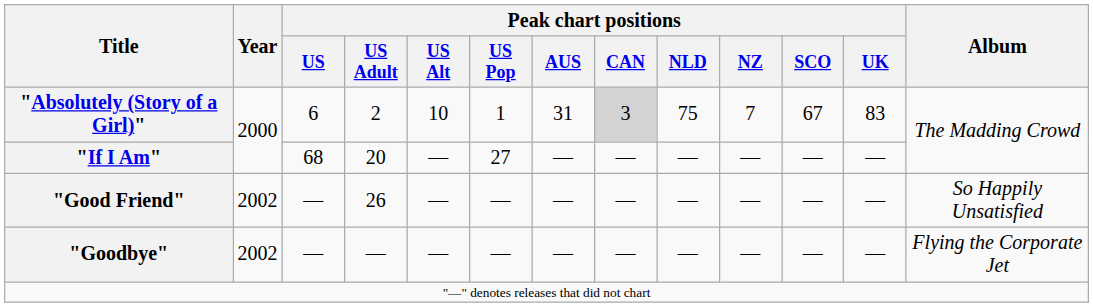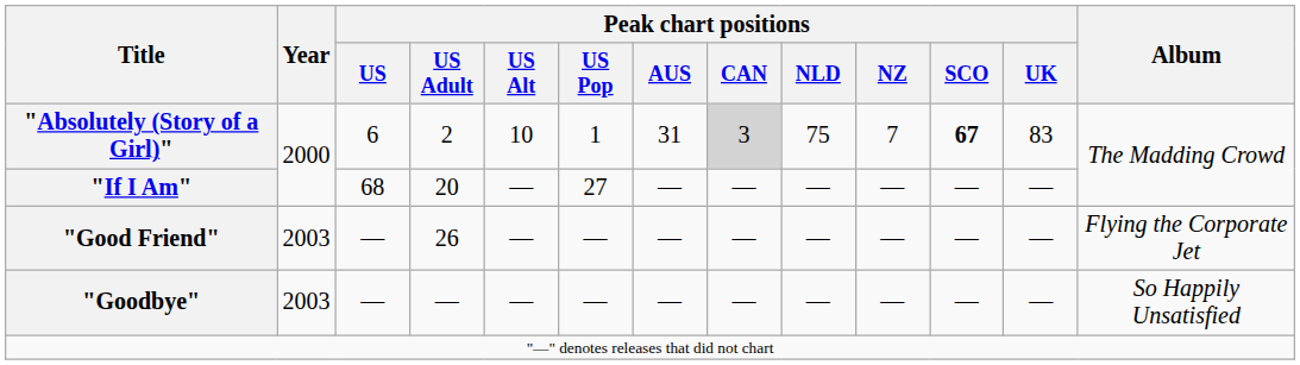"Absolutely (Story of a Girl)" | Peak chart positions / SCO: normal -> bold
"Good Friend" | Year: 2002 -> 2003
"Good Friend" | Album: So Happily Unsatisfied -> Flying the Corporate Jet
"Goodbye" | Year: 2002 -> 2003
"Goodbye" | Album: Flying the Corporate Jet -> So Happily Unsatisfied
